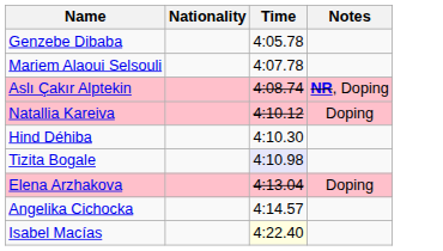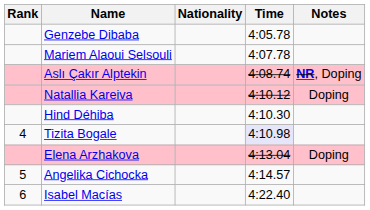+ column: Rank | 4 | 5 | 6
Isabel Macías | Time: lightyellow background -> no background
